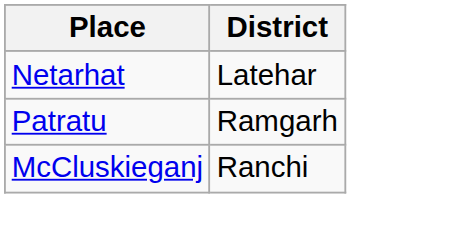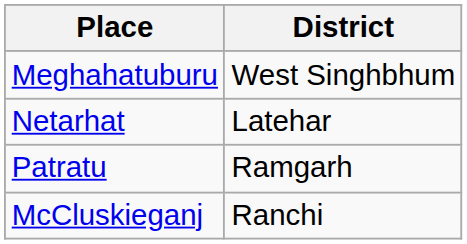+ row: Meghahatuburu | West Singhbhum
